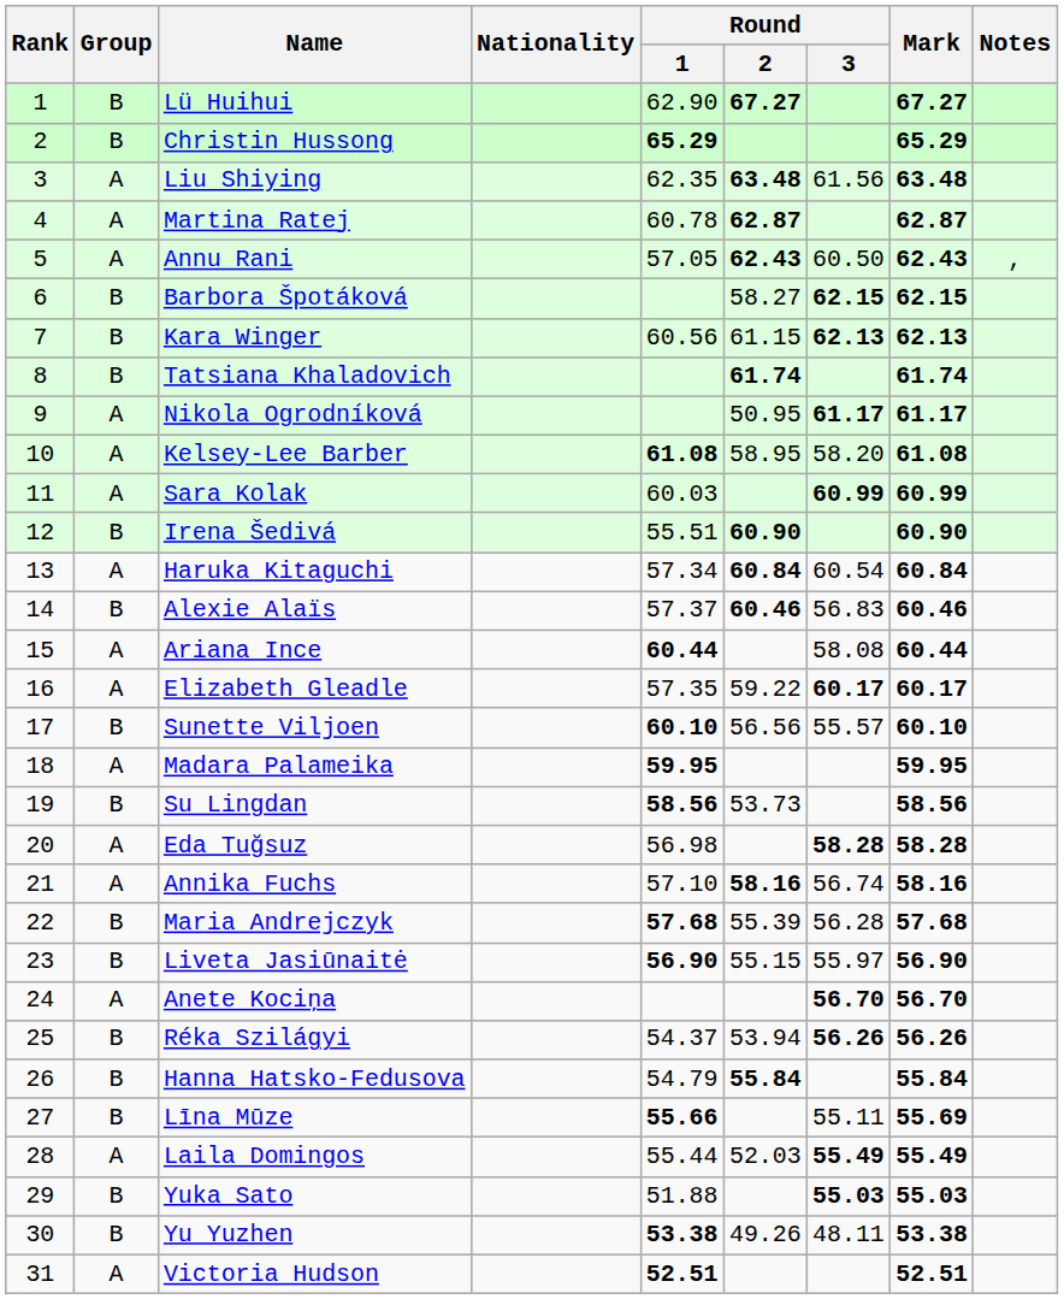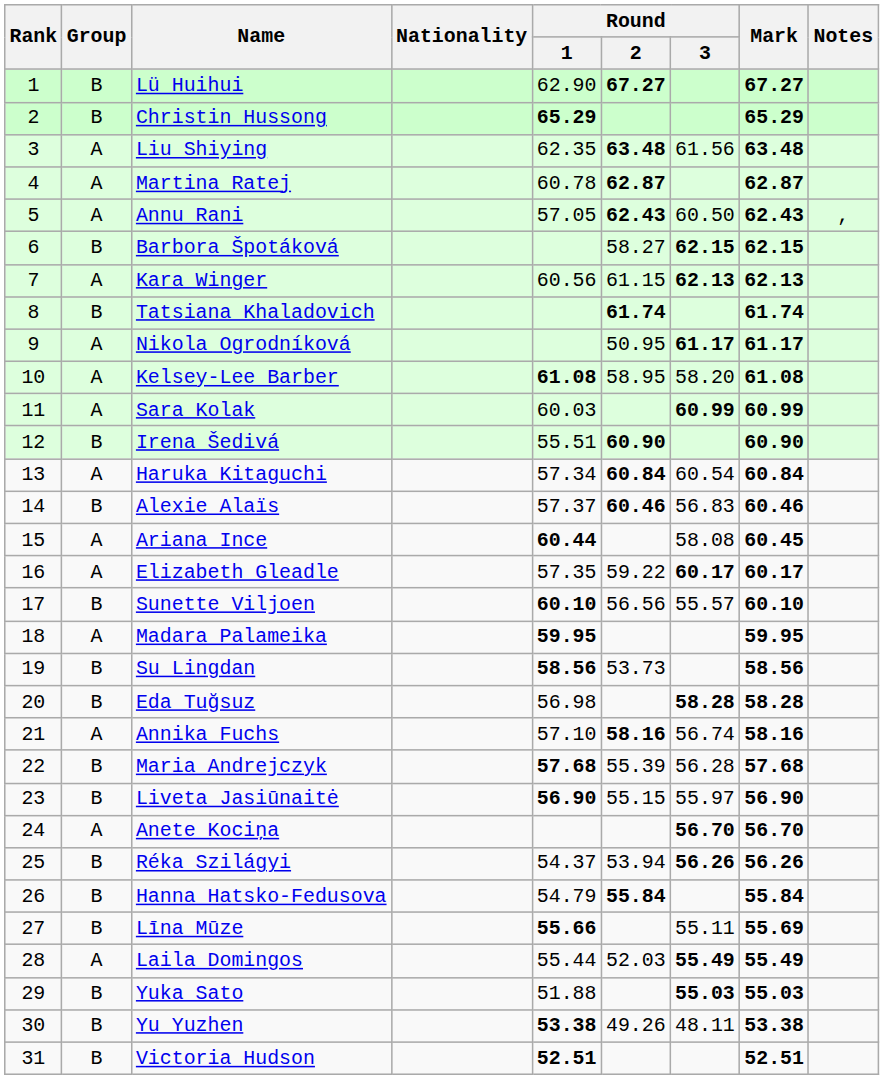Kara Winger | Group: B -> A
Ariana Ince | Mark: 60.44 -> 60.45
Eda Tuğsuz | Group: A -> B
Victoria Hudson | Group: A -> B
